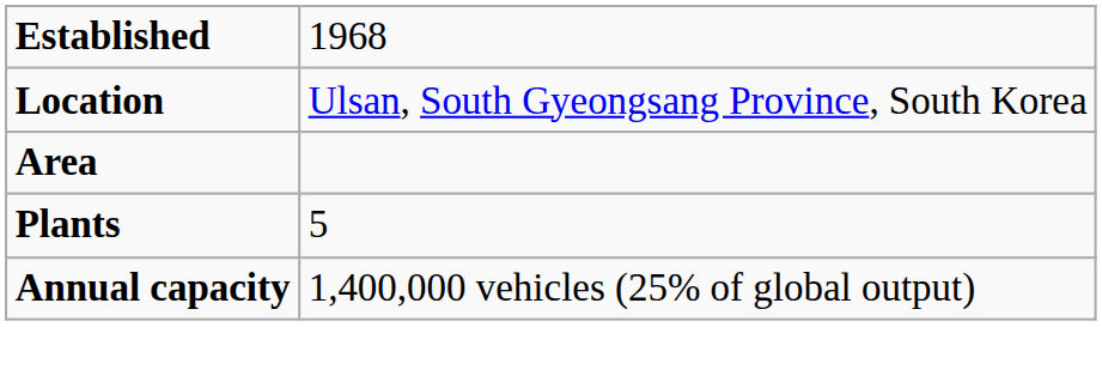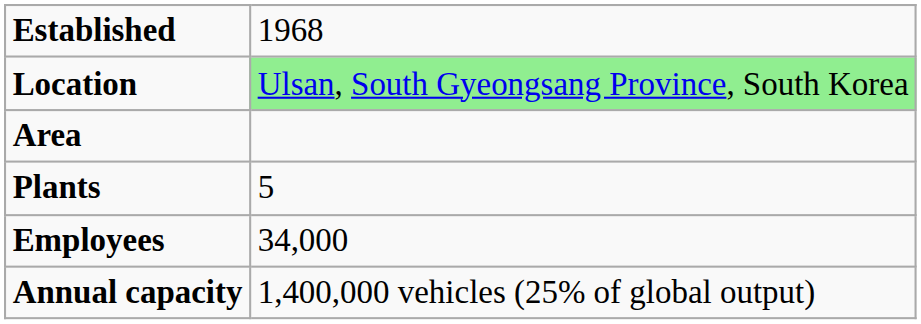Location | column 2: no background -> lightgreen background
+ row: Employees | 34,000
